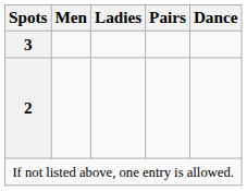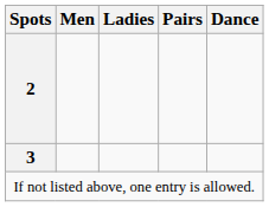rows swapped: 3 <-> 2
